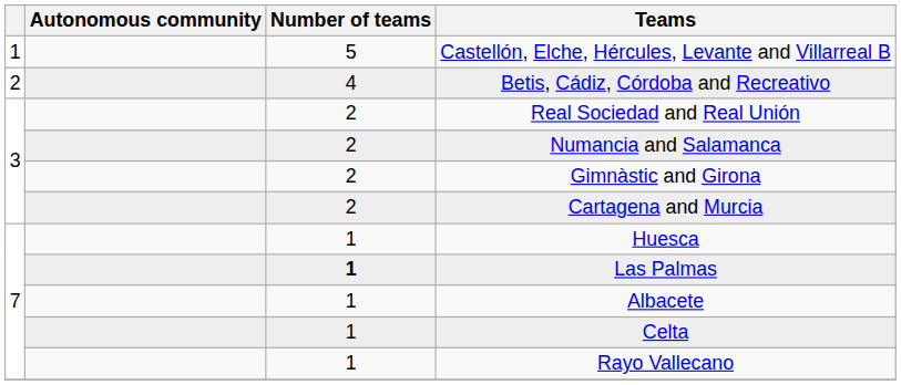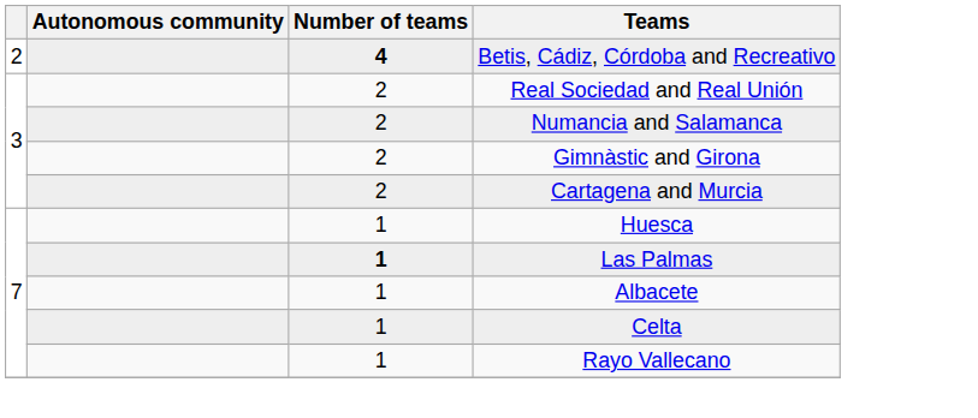- row: 1 | 5 | Castellón, Elche, Hércules, Levante and Villarreal B
Betis, Cádiz, Córdoba and Recreativo | Number of teams: normal -> bold
